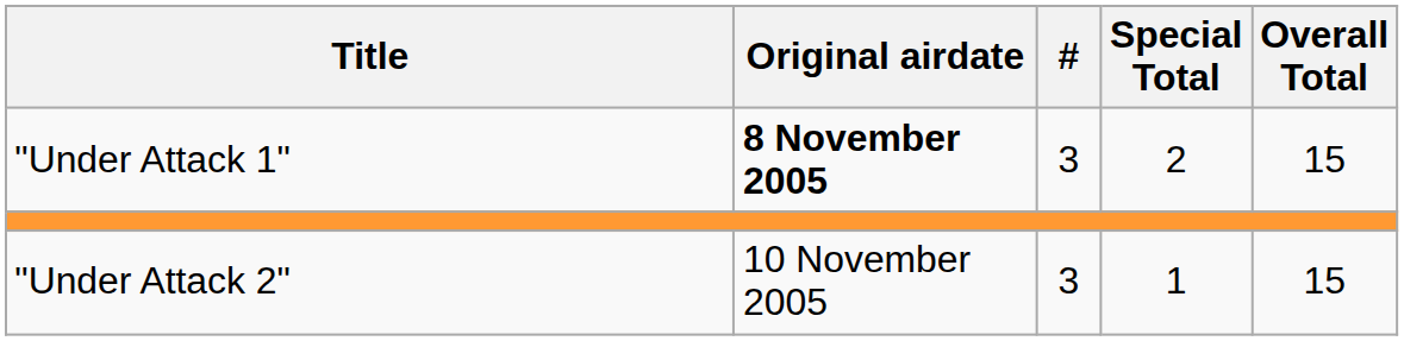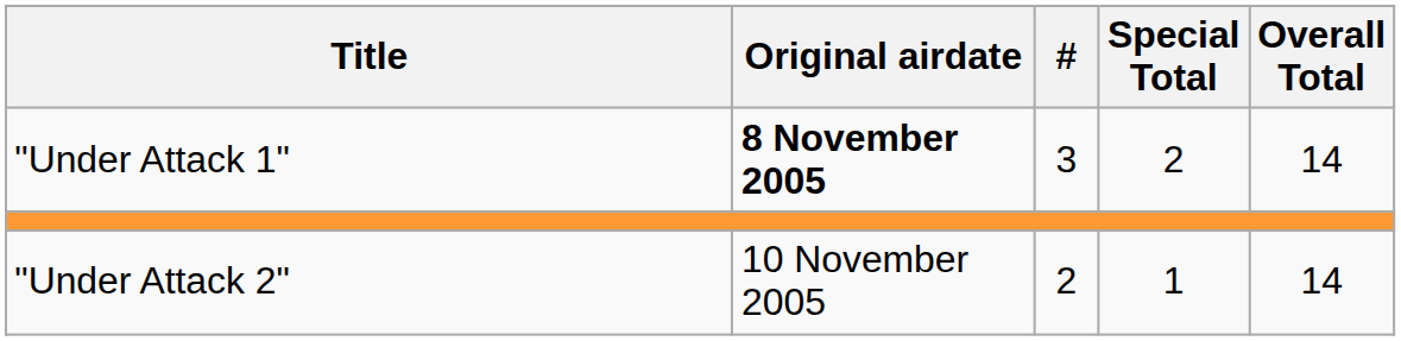"Under Attack 1" | Overall Total: 15 -> 14
"Under Attack 2" | #: 3 -> 2
"Under Attack 2" | Overall Total: 15 -> 14
